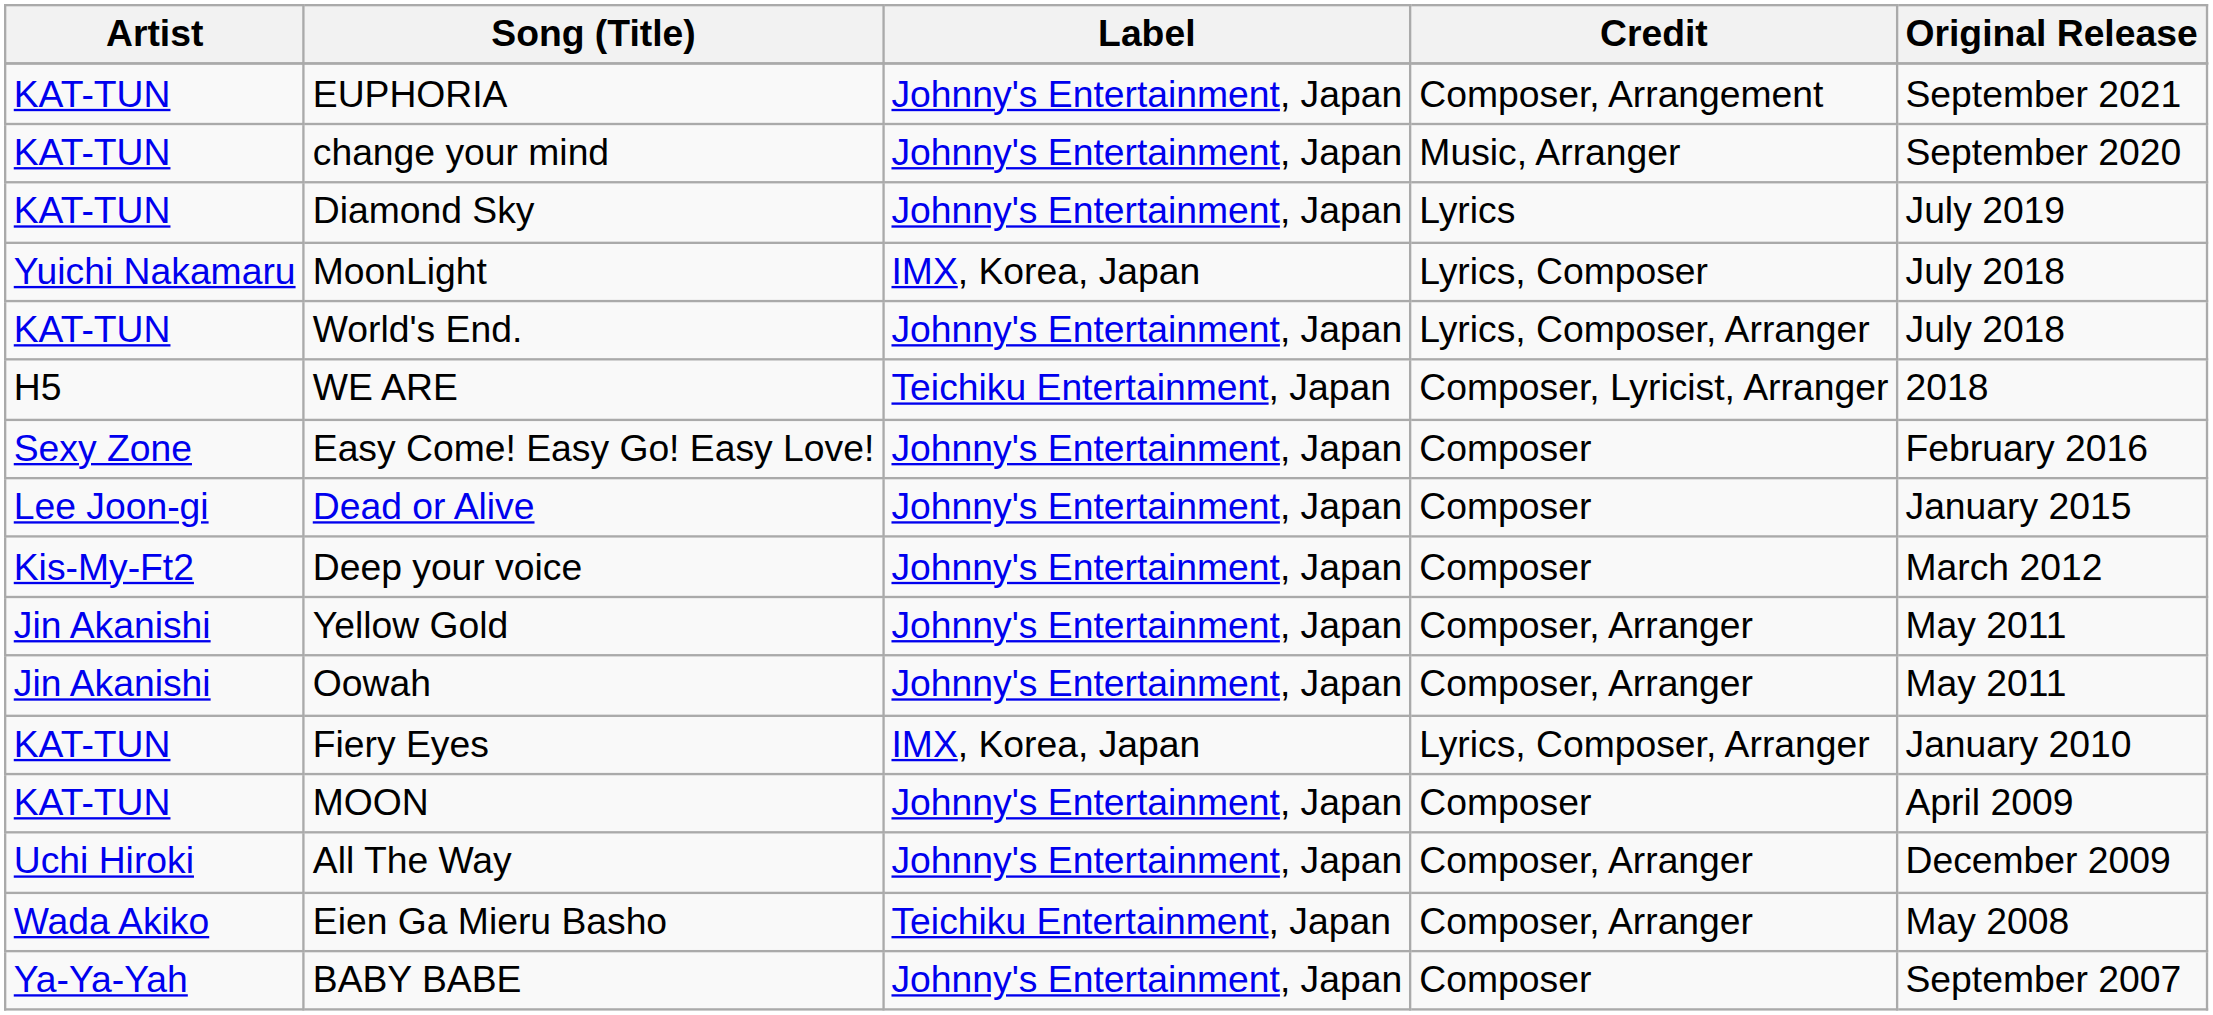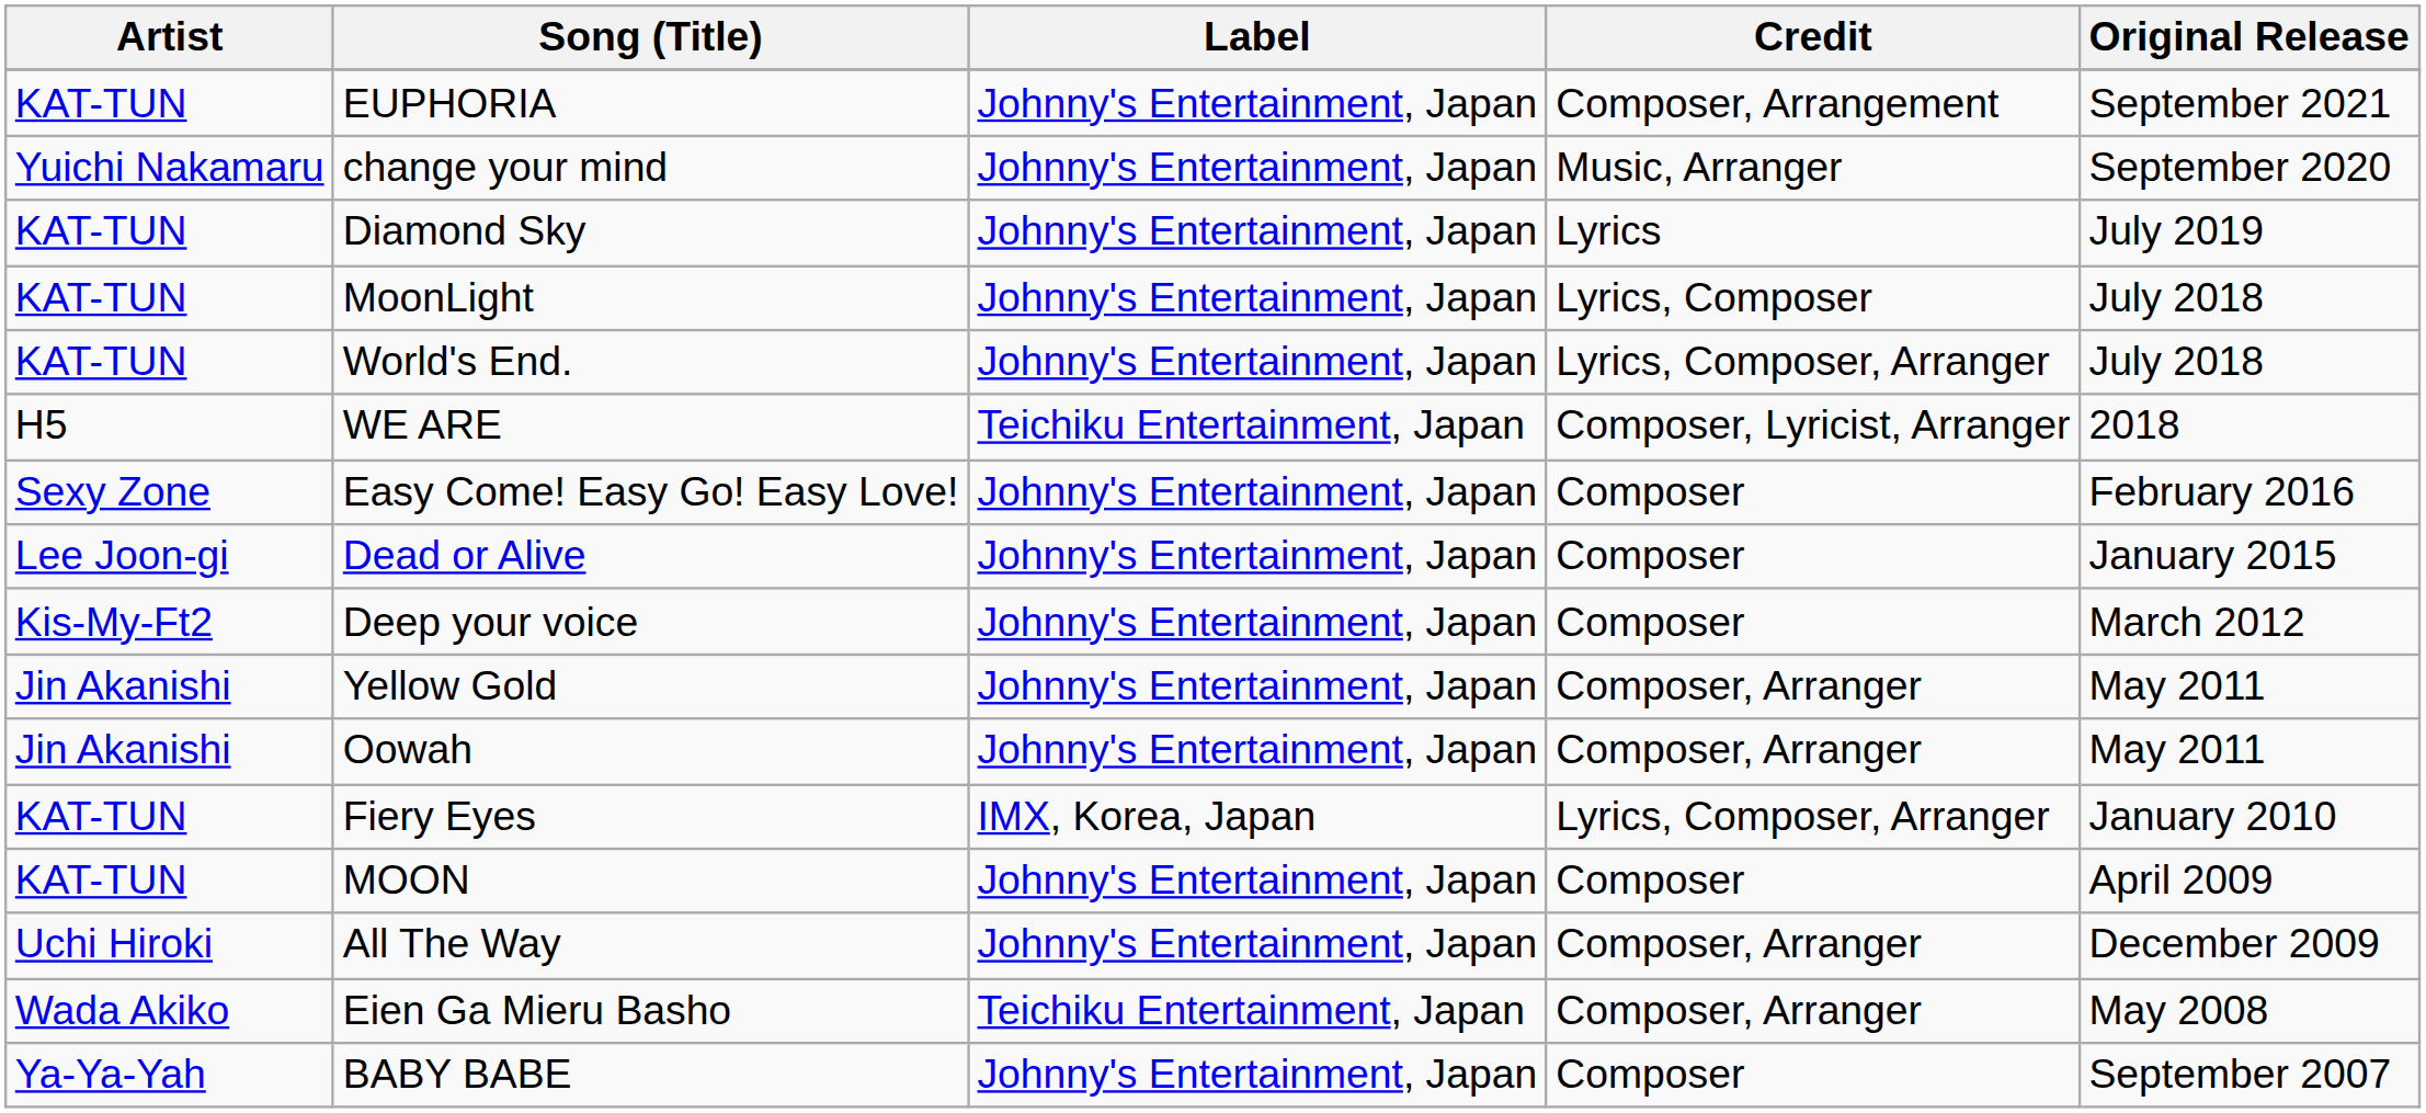change your mind | Artist: KAT-TUN -> Yuichi Nakamaru
MoonLight | Artist: Yuichi Nakamaru -> KAT-TUN
MoonLight | Label: IMX, Korea, Japan -> Johnny's Entertainment, Japan
